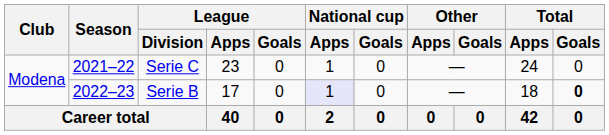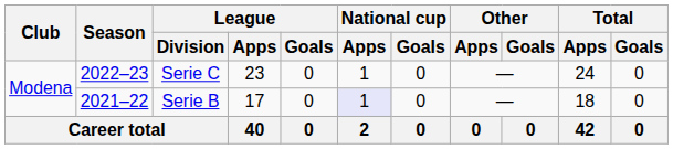Serie C | Season: 2021–22 -> 2022–23
Serie B | Season: 2022–23 -> 2021–22
Serie B | Total / Goals: bold -> normal
